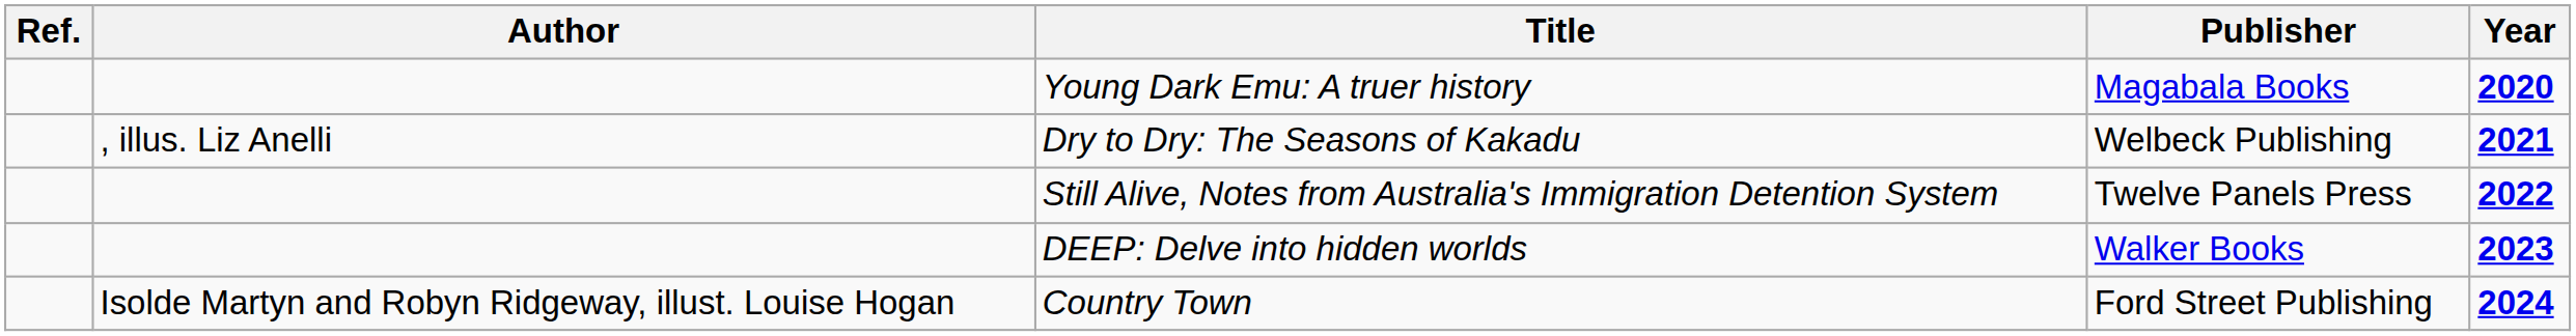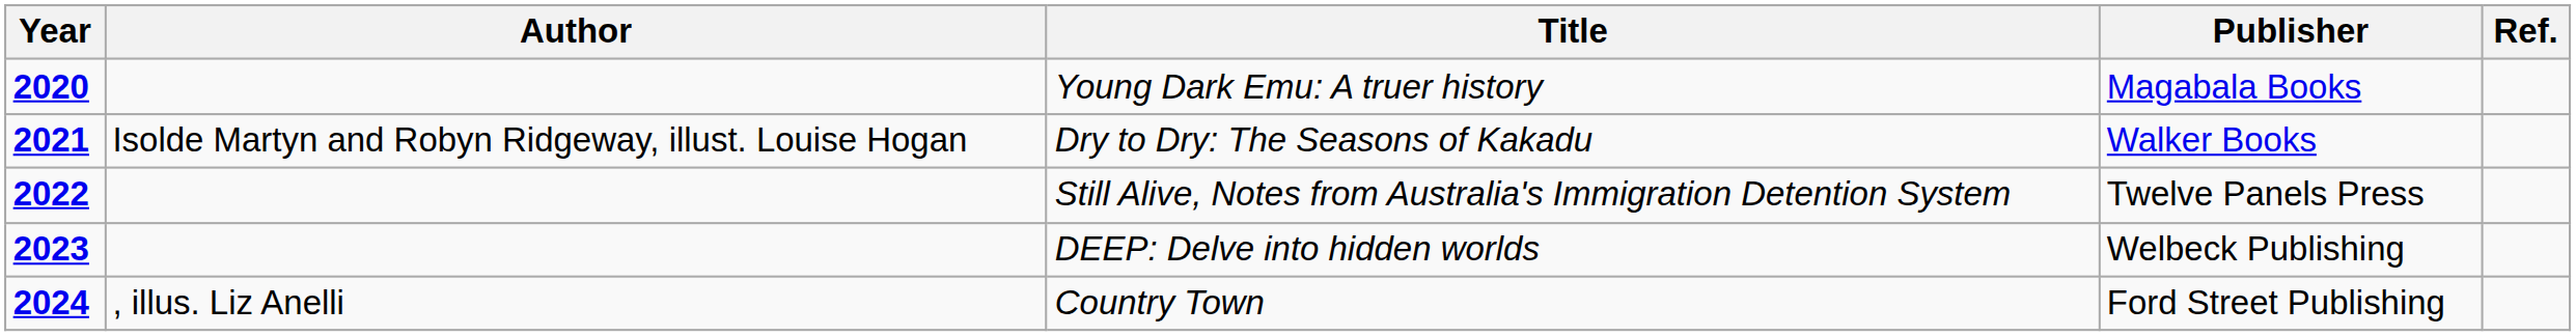columns swapped: Year <-> Ref.
Dry to Dry: The Seasons of Kakadu | Author: , illus. Liz Anelli -> Isolde Martyn and Robyn Ridgeway, illust. Louise Hogan
Dry to Dry: The Seasons of Kakadu | Publisher: Welbeck Publishing -> Walker Books
DEEP: Delve into hidden worlds | Publisher: Walker Books -> Welbeck Publishing
Country Town | Author: Isolde Martyn and Robyn Ridgeway, illust. Louise Hogan -> , illus. Liz Anelli
